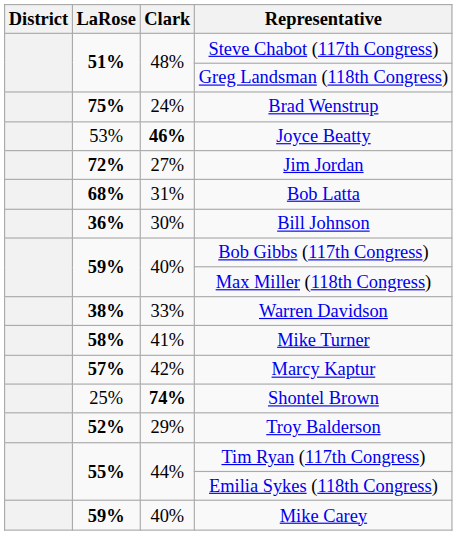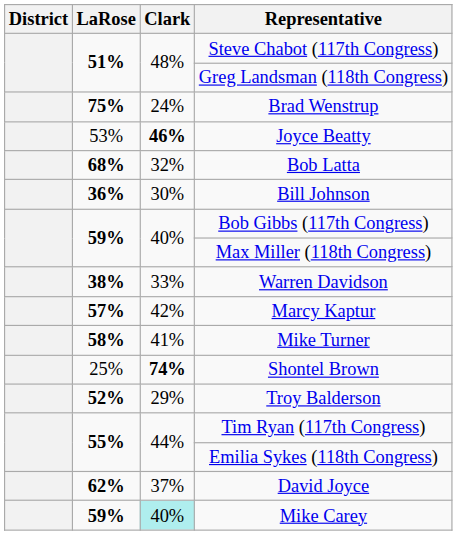- row: 72% | 27% | Jim Jordan
Bob Latta | Clark: 31% -> 32%
rows swapped: Marcy Kaptur <-> Mike Turner
+ row: 62% | 37% | David Joyce
Mike Carey | Clark: no background -> paleturquoise background
